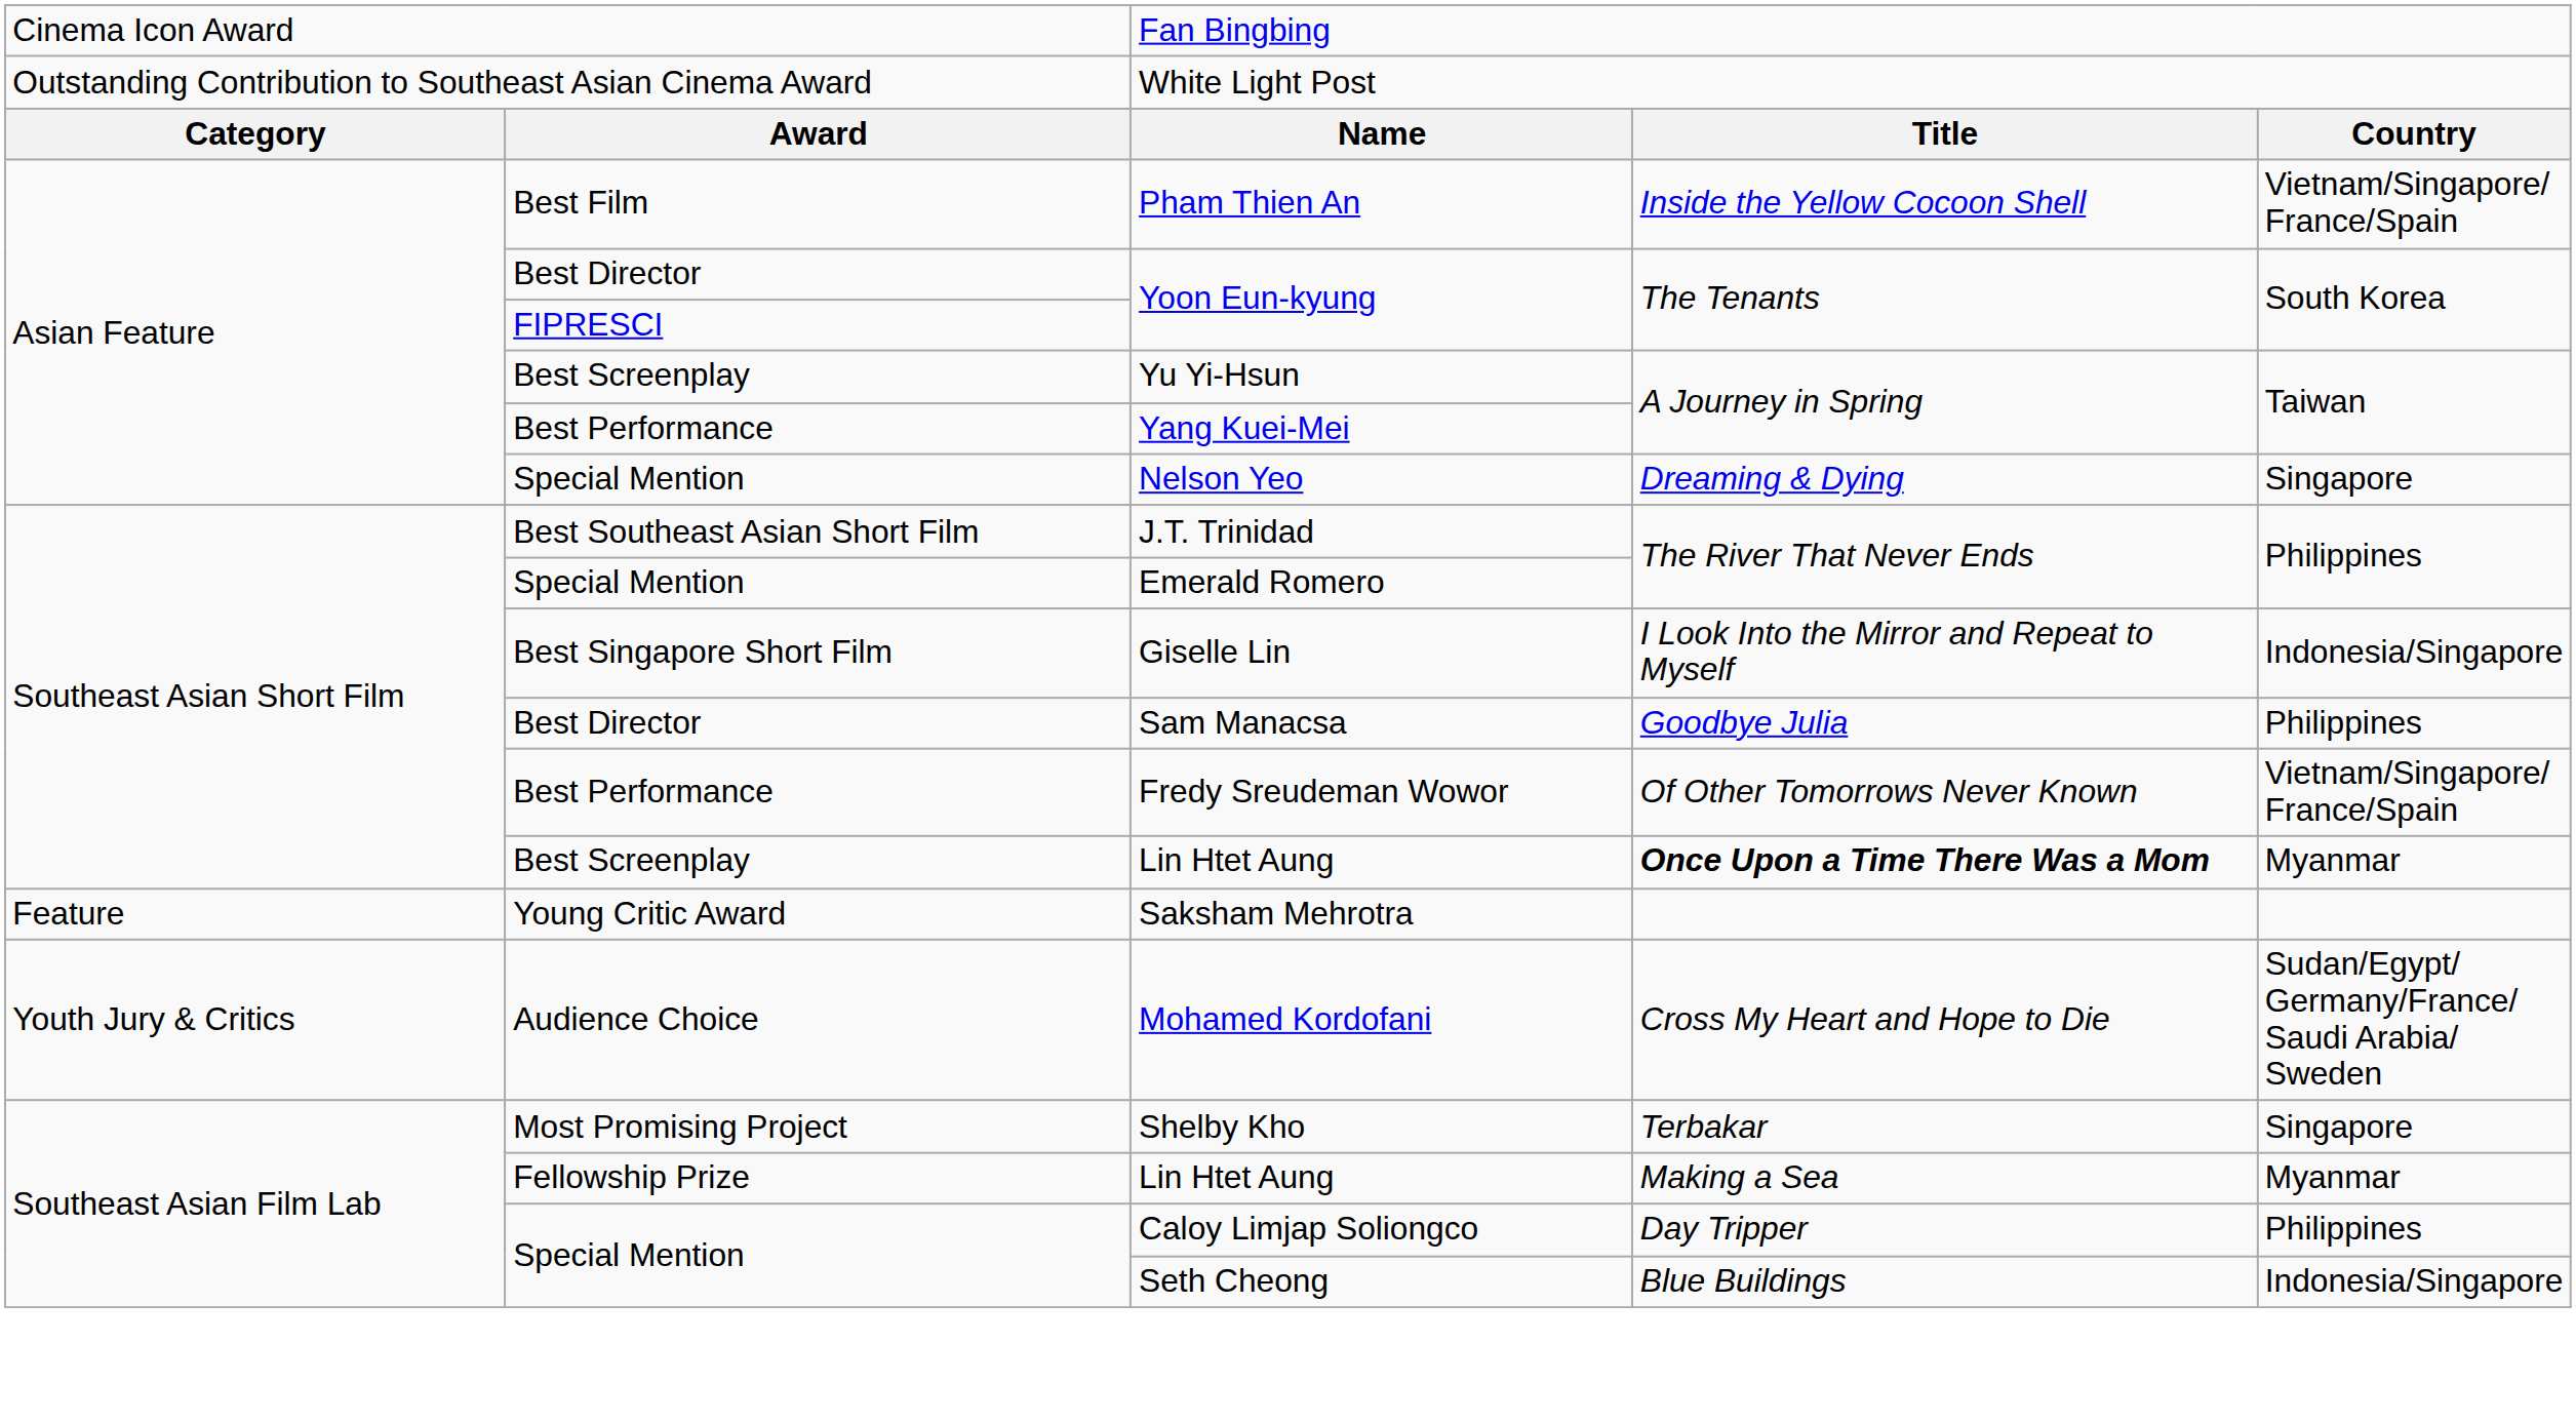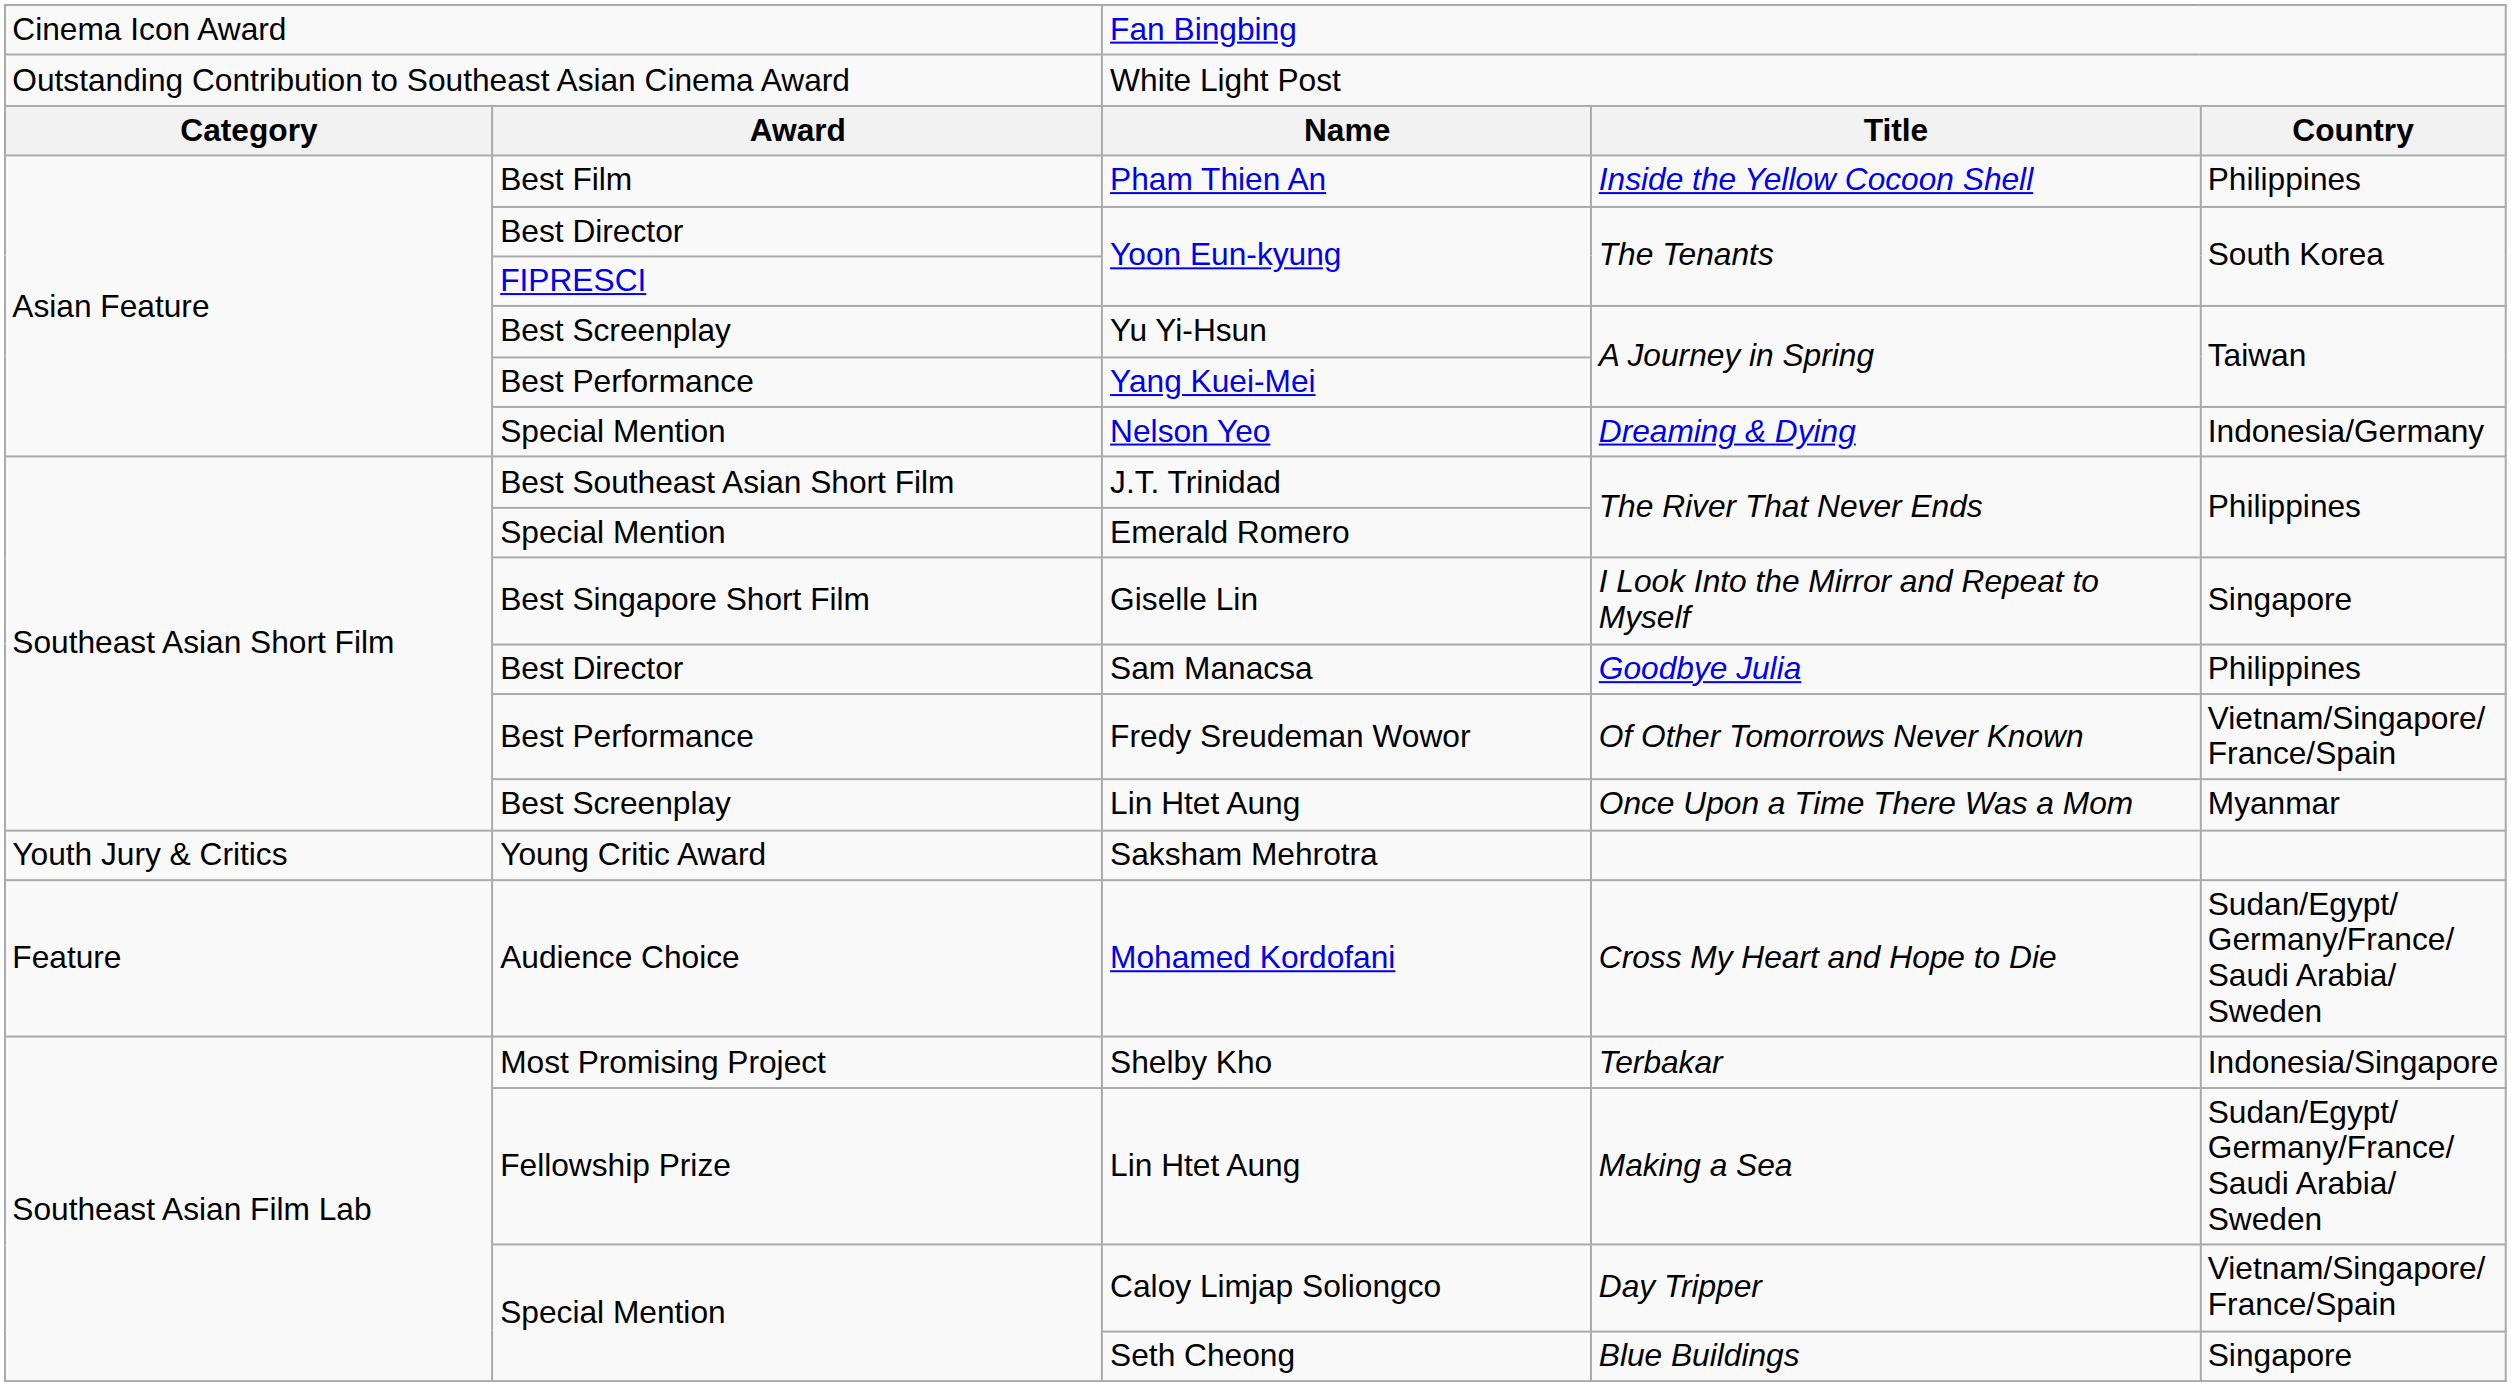Pham Thien An | column 5: Vietnam/Singapore/ France/Spain -> Philippines
Nelson Yeo | column 5: Singapore -> Indonesia/Germany
Giselle Lin | column 5: Indonesia/Singapore -> Singapore
Best Screenplay / Lin Htet Aung | column 4: bold -> normal
Saksham Mehrotra | column 1: Feature -> Youth Jury & Critics
Mohamed Kordofani | column 1: Youth Jury & Critics -> Feature
Shelby Kho | column 5: Singapore -> Indonesia/Singapore
Fellowship Prize / Lin Htet Aung | column 5: Myanmar -> Sudan/Egypt/ Germany/France/ Saudi Arabia/ Sweden
Caloy Limjap Soliongco | column 5: Philippines -> Vietnam/Singapore/ France/Spain
Seth Cheong | column 5: Indonesia/Singapore -> Singapore
